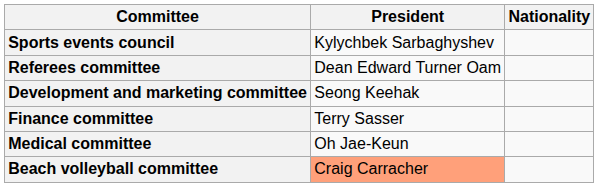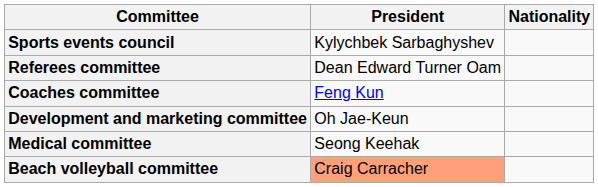+ row: Coaches committee | Feng Kun
Development and marketing committee | President: Seong Keehak -> Oh Jae-Keun
- row: Finance committee | Terry Sasser
Medical committee | President: Oh Jae-Keun -> Seong Keehak
